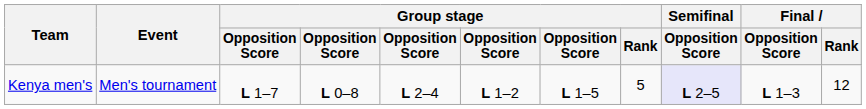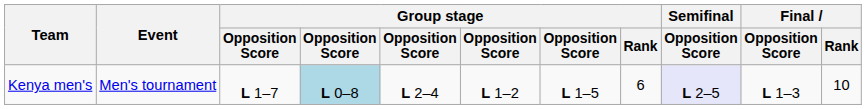Kenya men's | column 4: no background -> lightblue background
Kenya men's | Group stage / Rank: 5 -> 6
Kenya men's | Final / Rank: 12 -> 10
